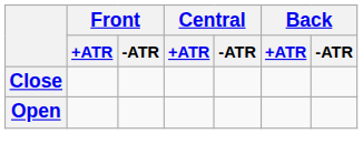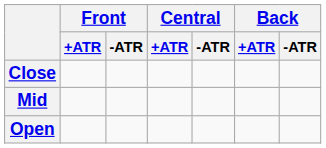+ row: Mid
